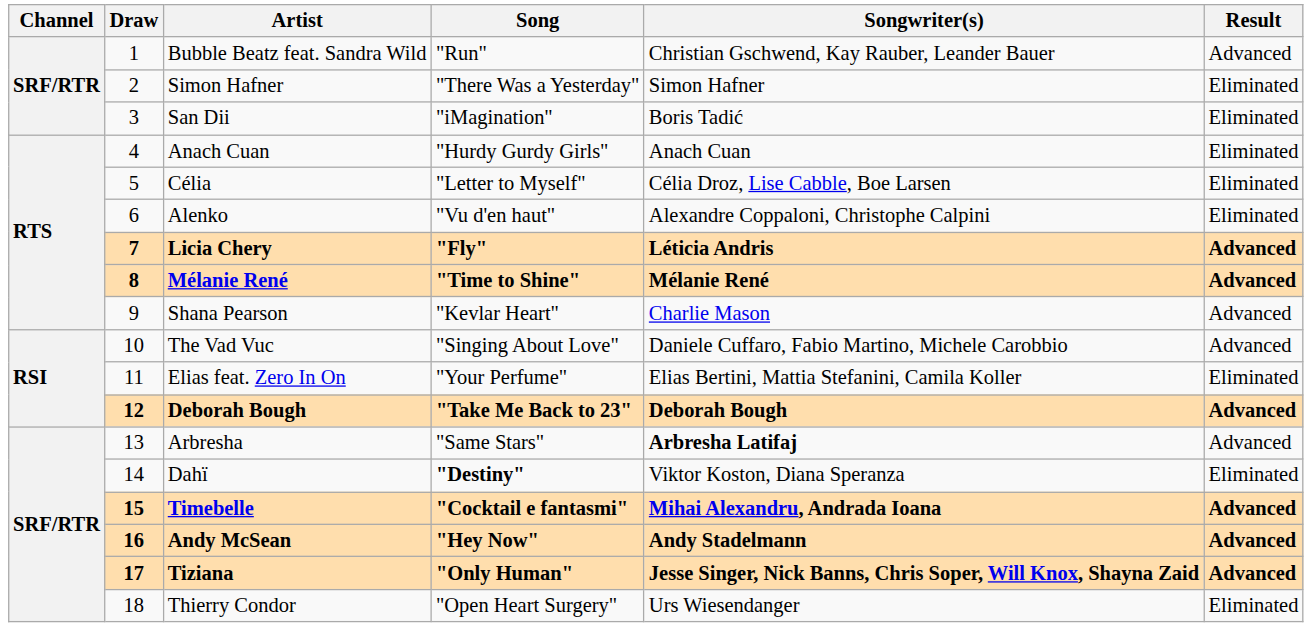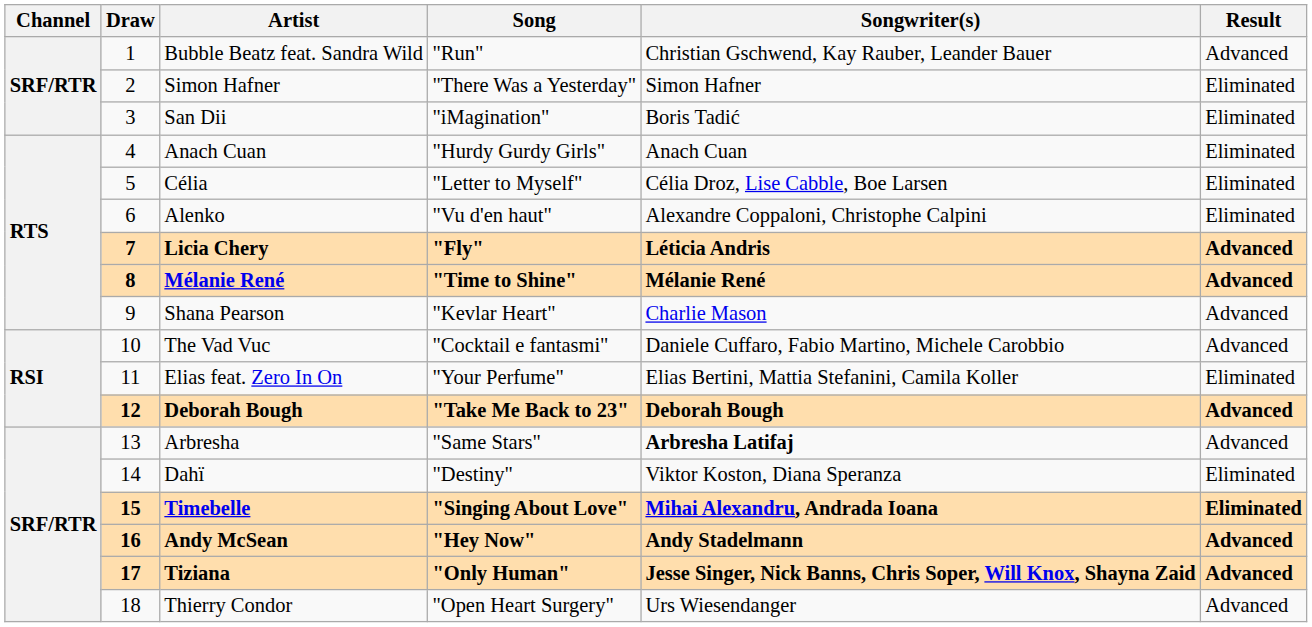The Vad Vuc | Song: "Singing About Love" -> "Cocktail e fantasmi"
Dahï | Song: bold -> normal
Timebelle | Song: "Cocktail e fantasmi" -> "Singing About Love"
Timebelle | Result: Advanced -> Eliminated
Thierry Condor | Result: Eliminated -> Advanced
